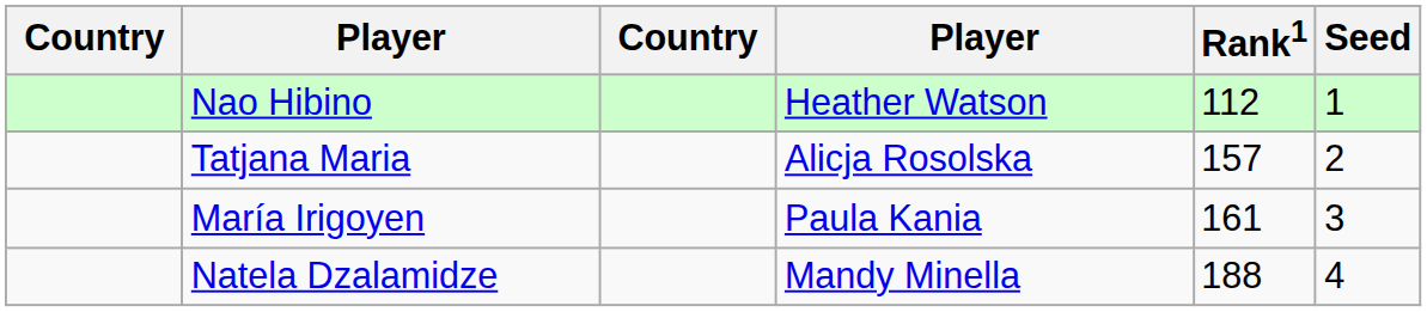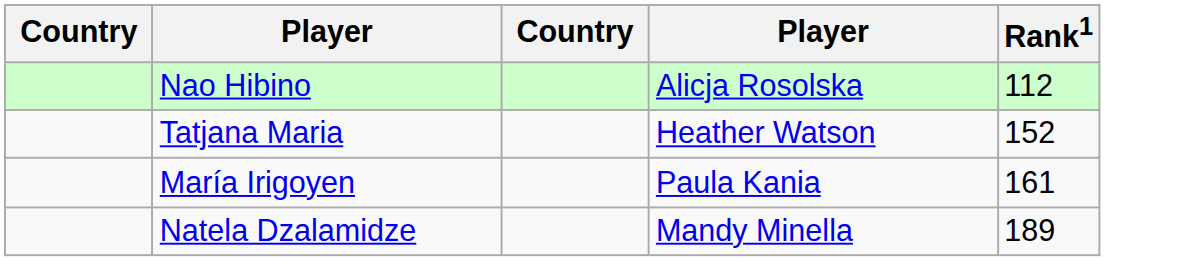- column: Seed | 1 | 2 | 3 | 4
Nao Hibino | column 4: Heather Watson -> Alicja Rosolska
Tatjana Maria | column 4: Alicja Rosolska -> Heather Watson
Tatjana Maria | Rank1: 157 -> 152
Natela Dzalamidze | Rank1: 188 -> 189
